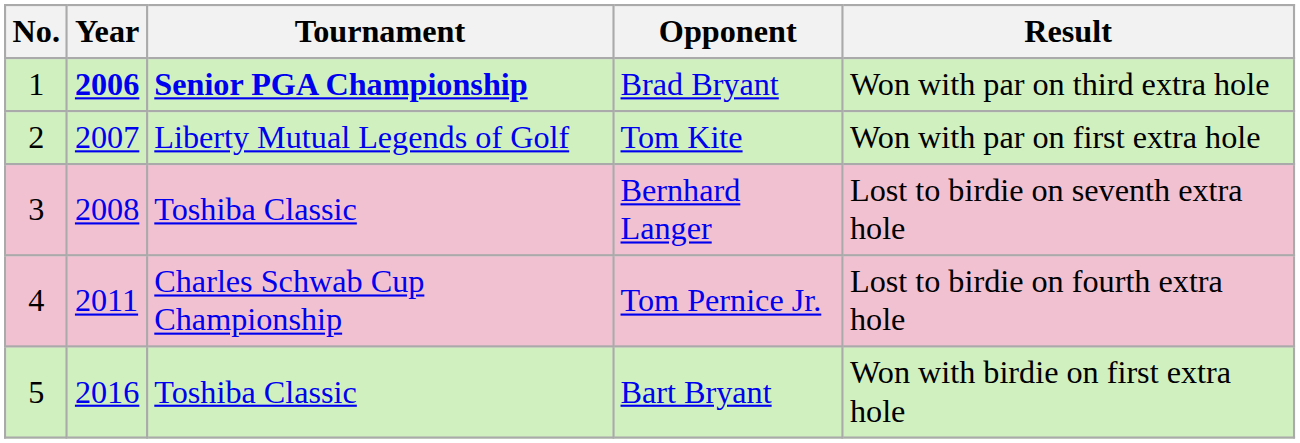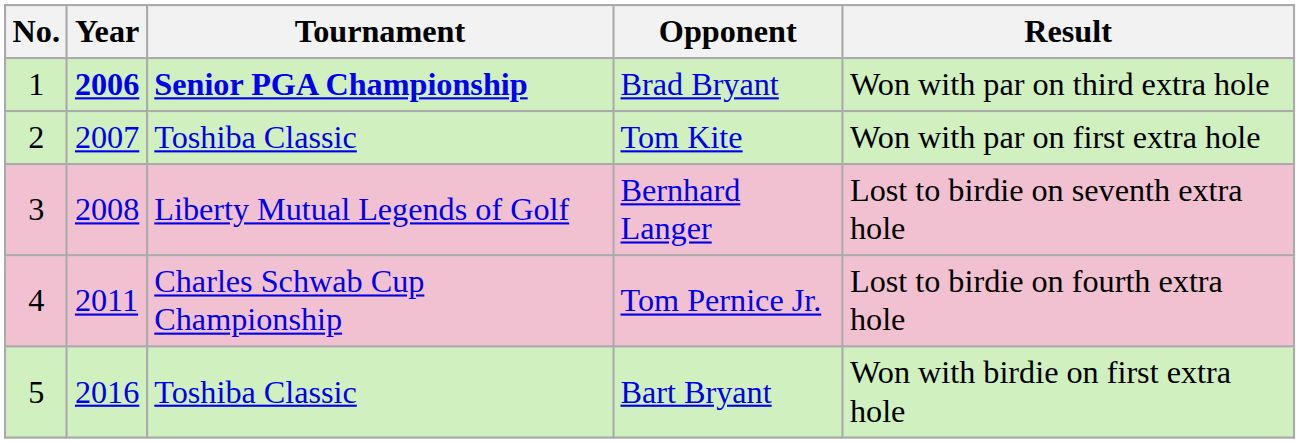Tom Kite | Tournament: Liberty Mutual Legends of Golf -> Toshiba Classic
Bernhard Langer | Tournament: Toshiba Classic -> Liberty Mutual Legends of Golf
